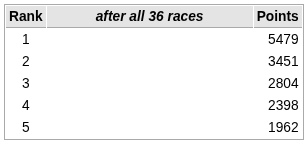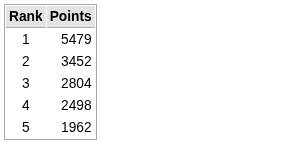- column: after all 36 races
2 | Points: 3451 -> 3452
4 | Points: 2398 -> 2498
